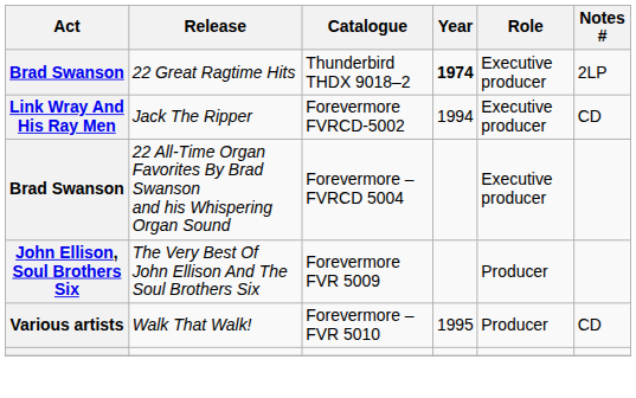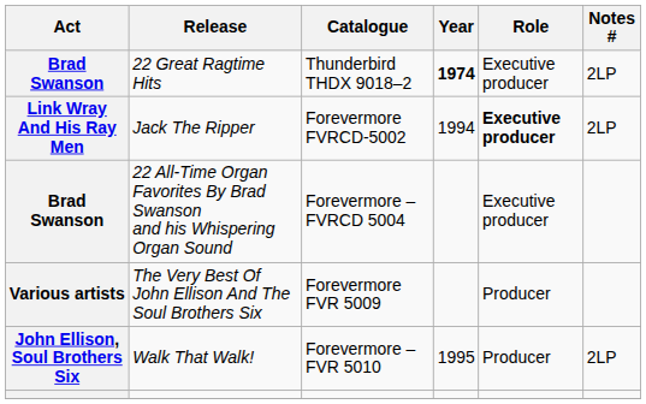Jack The Ripper | Role: normal -> bold
Jack The Ripper | Notes #: CD -> 2LP
The Very Best Of John Ellison And The Soul Brothers Six | Act: John Ellison, Soul Brothers Six -> Various artists
Walk That Walk! | Act: Various artists -> John Ellison, Soul Brothers Six
Walk That Walk! | Notes #: CD -> 2LP
